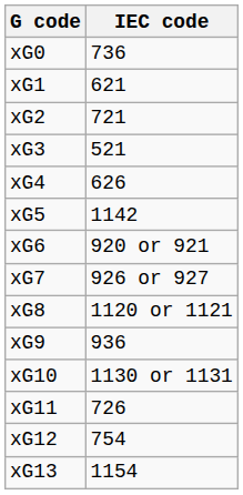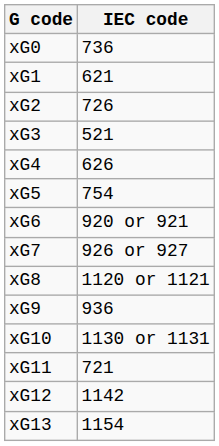xG2 | IEC code: 721 -> 726
xG5 | IEC code: 1142 -> 754
xG11 | IEC code: 726 -> 721
xG12 | IEC code: 754 -> 1142
